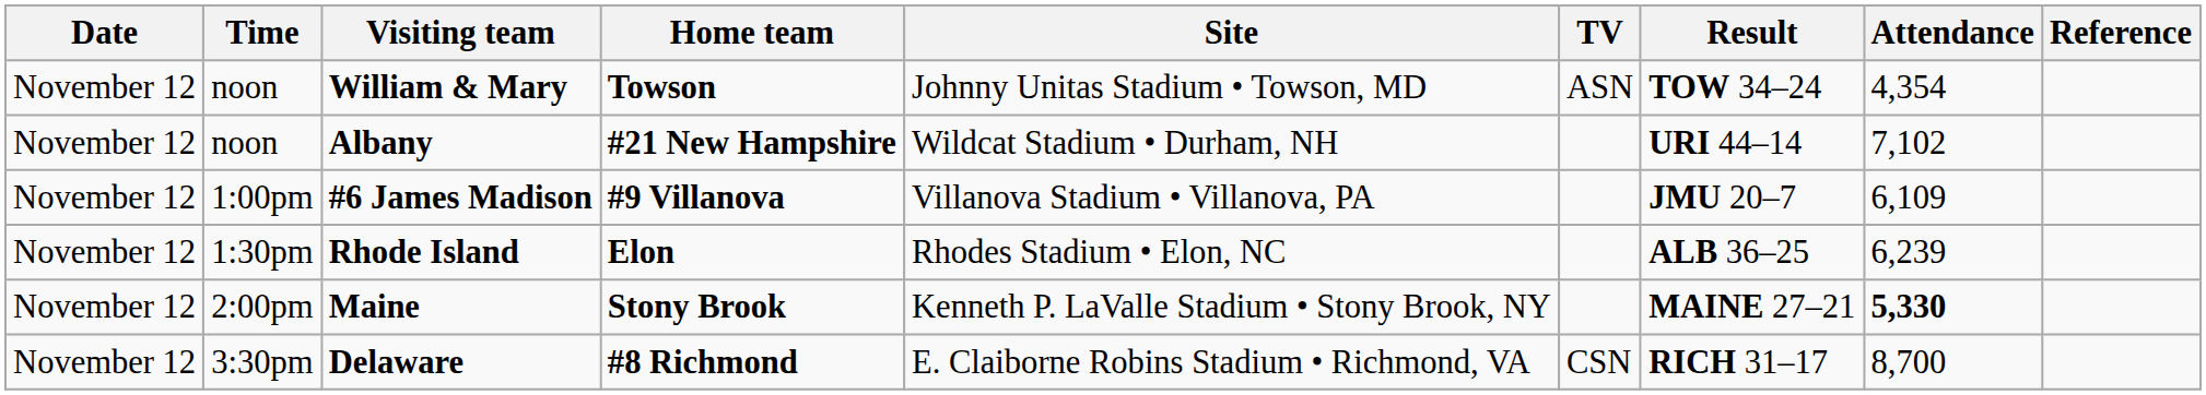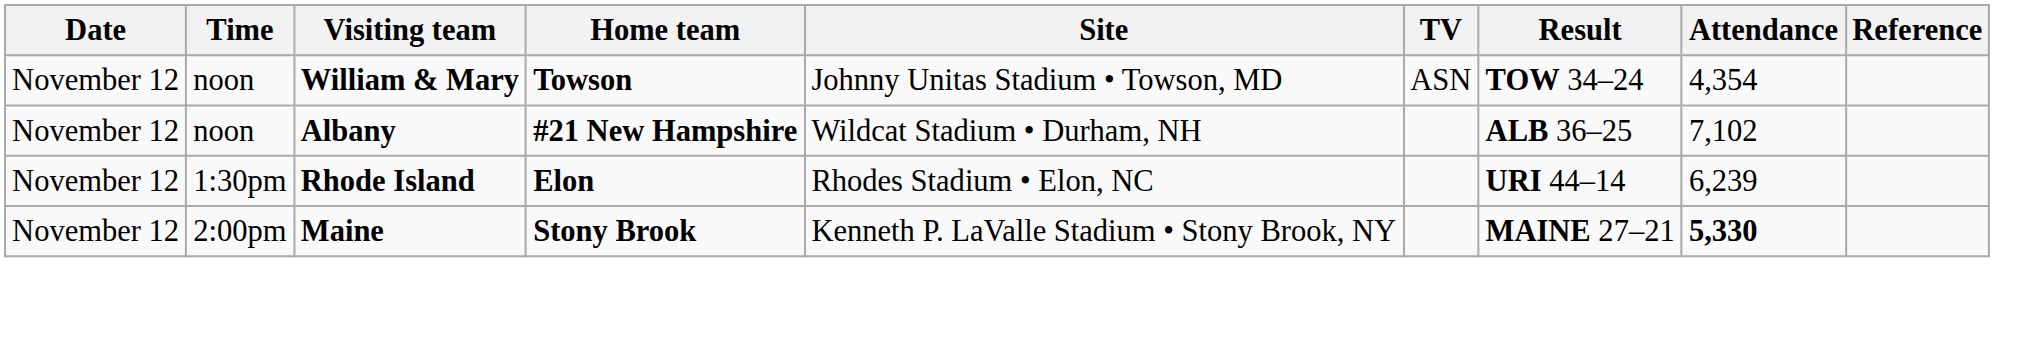Albany | Result: URI 44–14 -> ALB 36–25
- row: November 12 | 1:00pm | #6 James Madison | #9 Villanova | Villanova Stadium • Villanova, PA | JMU 20–7 | 6,109
Rhode Island | Result: ALB 36–25 -> URI 44–14
- row: November 12 | 3:30pm | Delaware | #8 Richmond | E. Claiborne Robins Stadium • Richmond, VA | CSN | RICH 31–17 | 8,700
